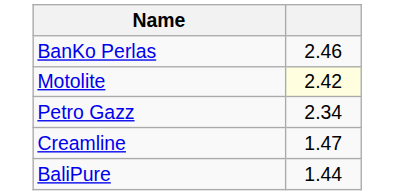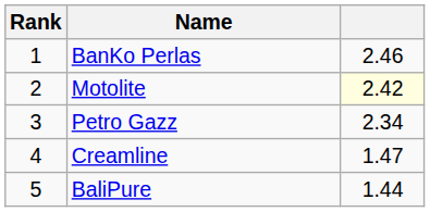+ column: Rank | 1 | 2 | 3 | 4 | 5
